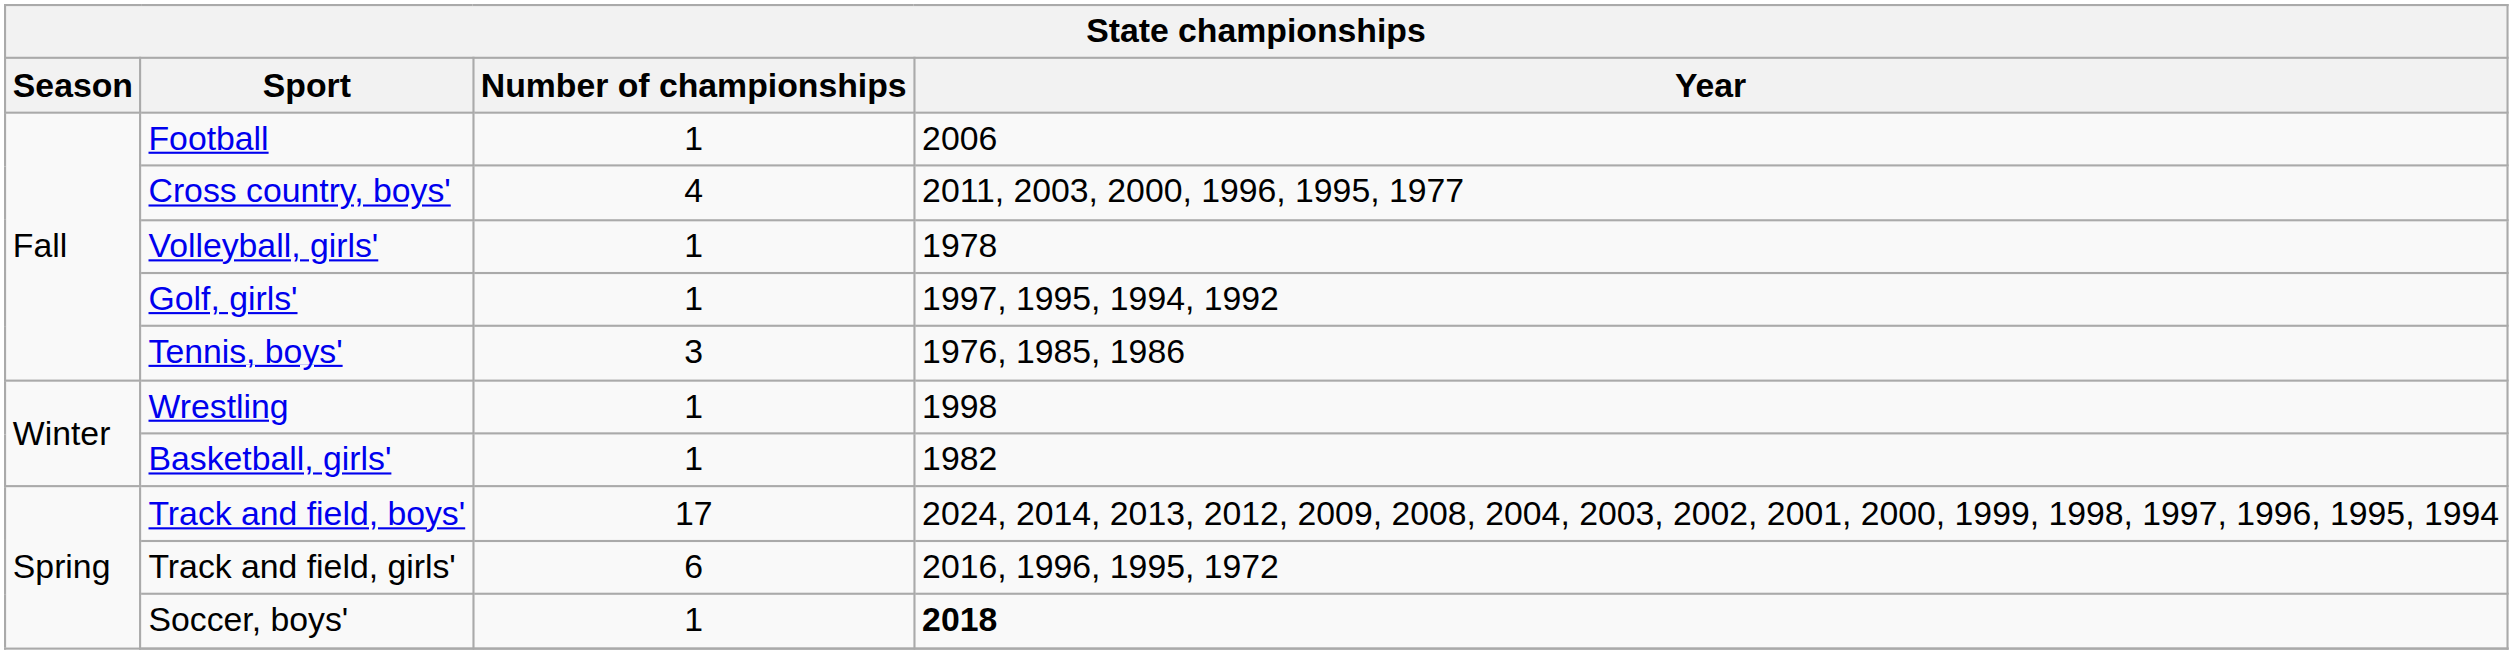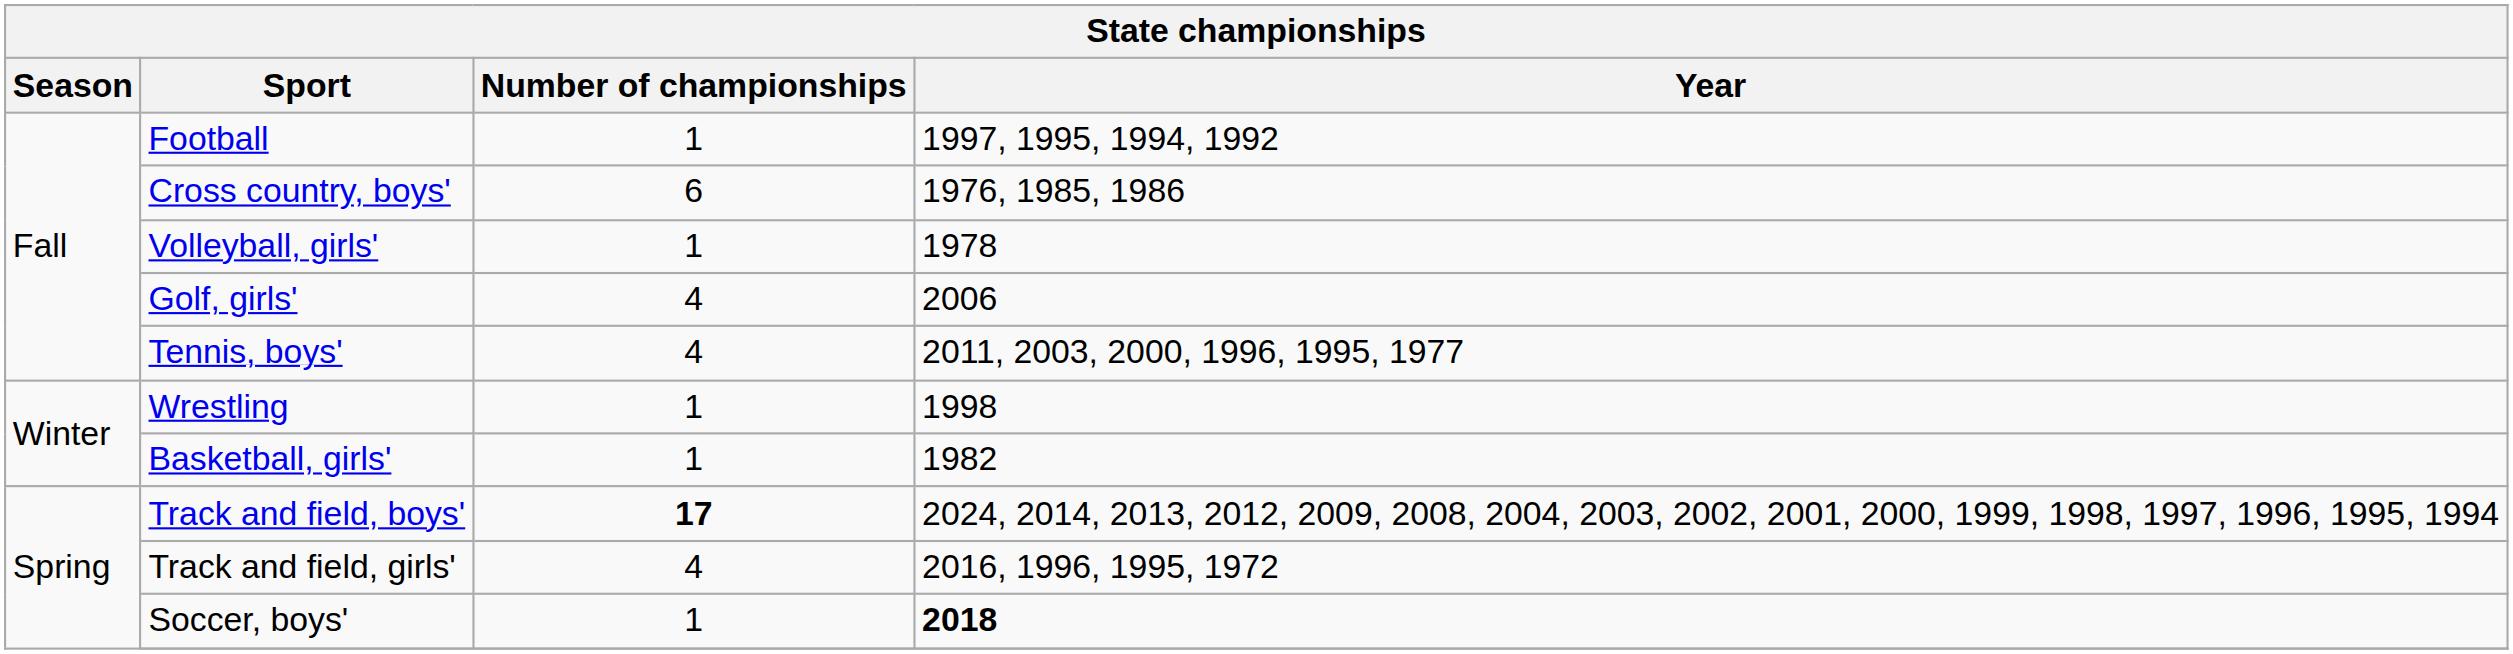Football | Year: 2006 -> 1997, 1995, 1994, 1992
Cross country, boys' | Number of championships: 4 -> 6
Cross country, boys' | Year: 2011, 2003, 2000, 1996, 1995, 1977 -> 1976, 1985, 1986
Golf, girls' | Number of championships: 1 -> 4
Golf, girls' | Year: 1997, 1995, 1994, 1992 -> 2006
Tennis, boys' | Number of championships: 3 -> 4
Tennis, boys' | Year: 1976, 1985, 1986 -> 2011, 2003, 2000, 1996, 1995, 1977
Track and field, boys' | Number of championships: normal -> bold
Track and field, girls' | Number of championships: 6 -> 4
